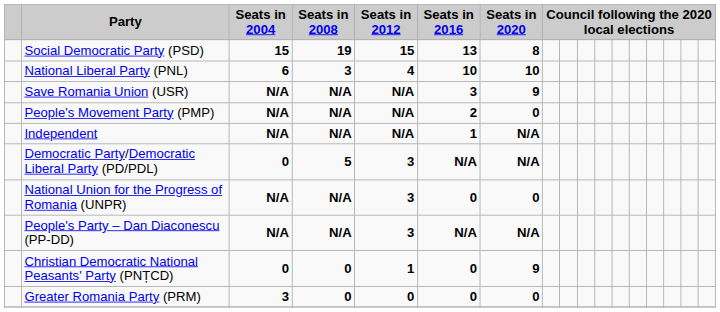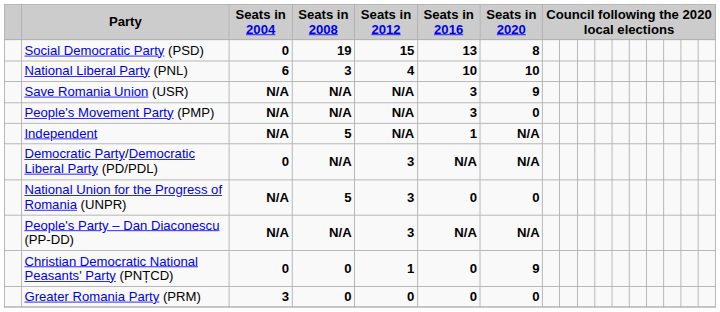Social Democratic Party (PSD) | Seats in 2004: 15 -> 0
People's Movement Party (PMP) | Seats in 2016: 2 -> 3
Independent | Seats in 2008: N/A -> 5
Democratic Party/Democratic Liberal Party (PD/PDL) | Seats in 2008: 5 -> N/A
National Union for the Progress of Romania (UNPR) | Seats in 2008: N/A -> 5
